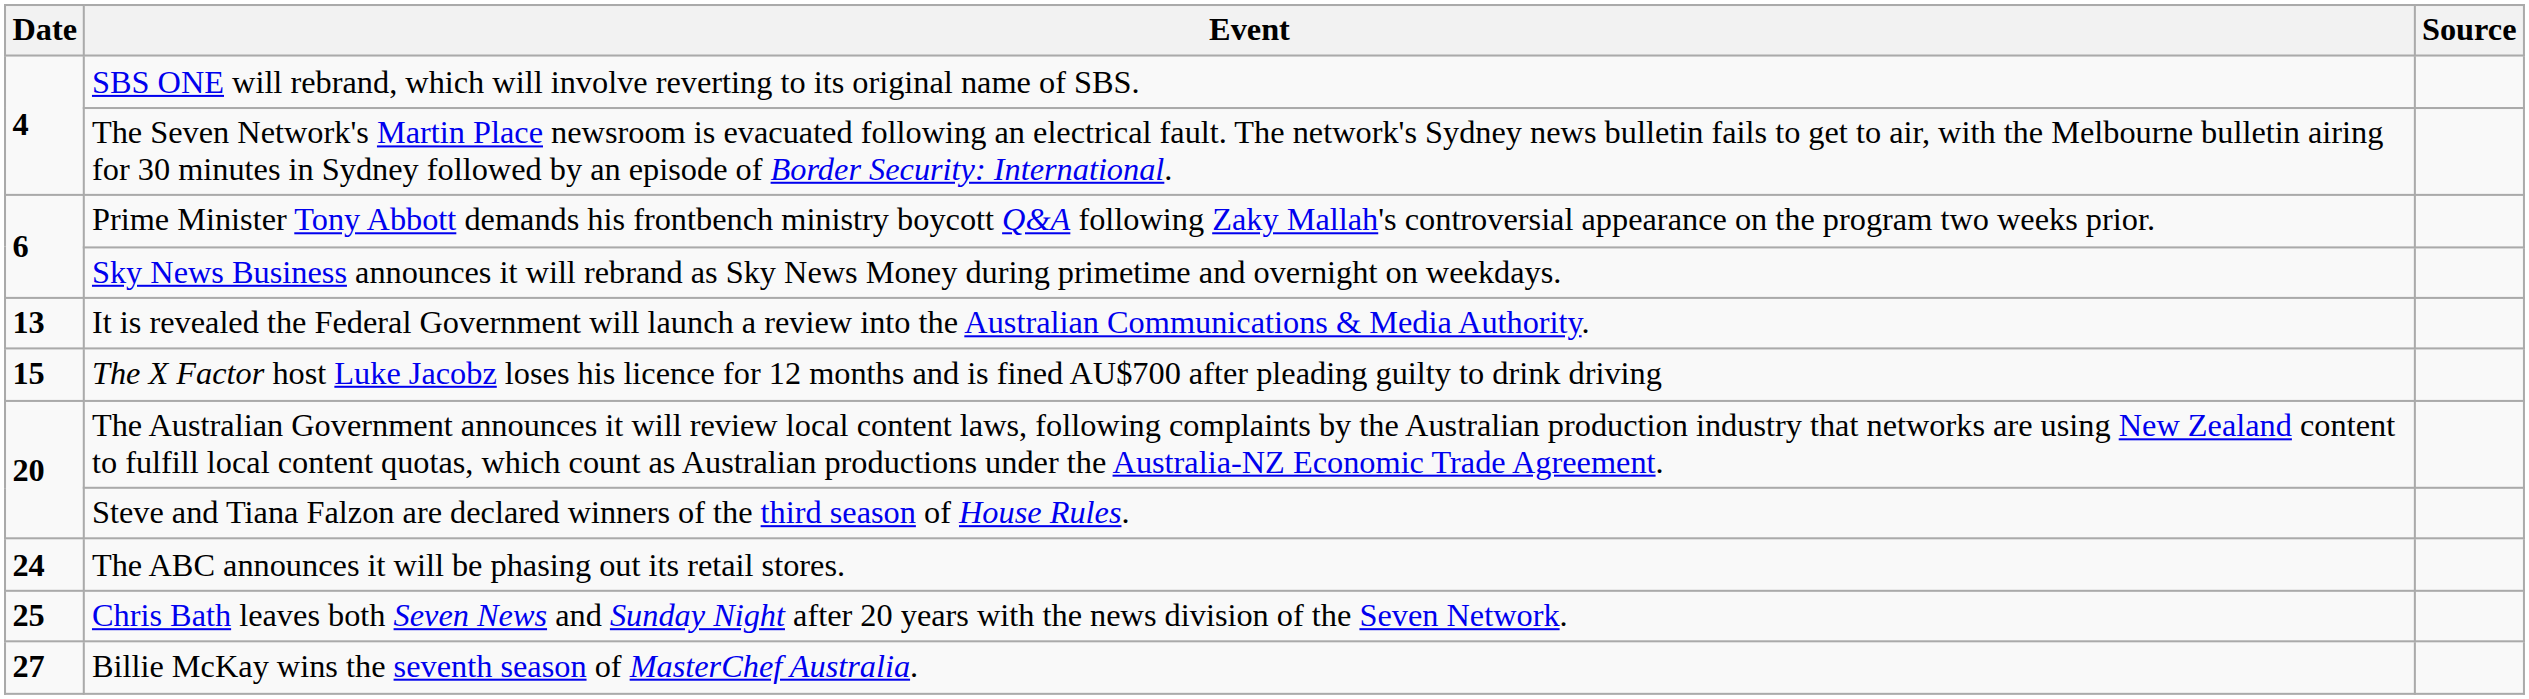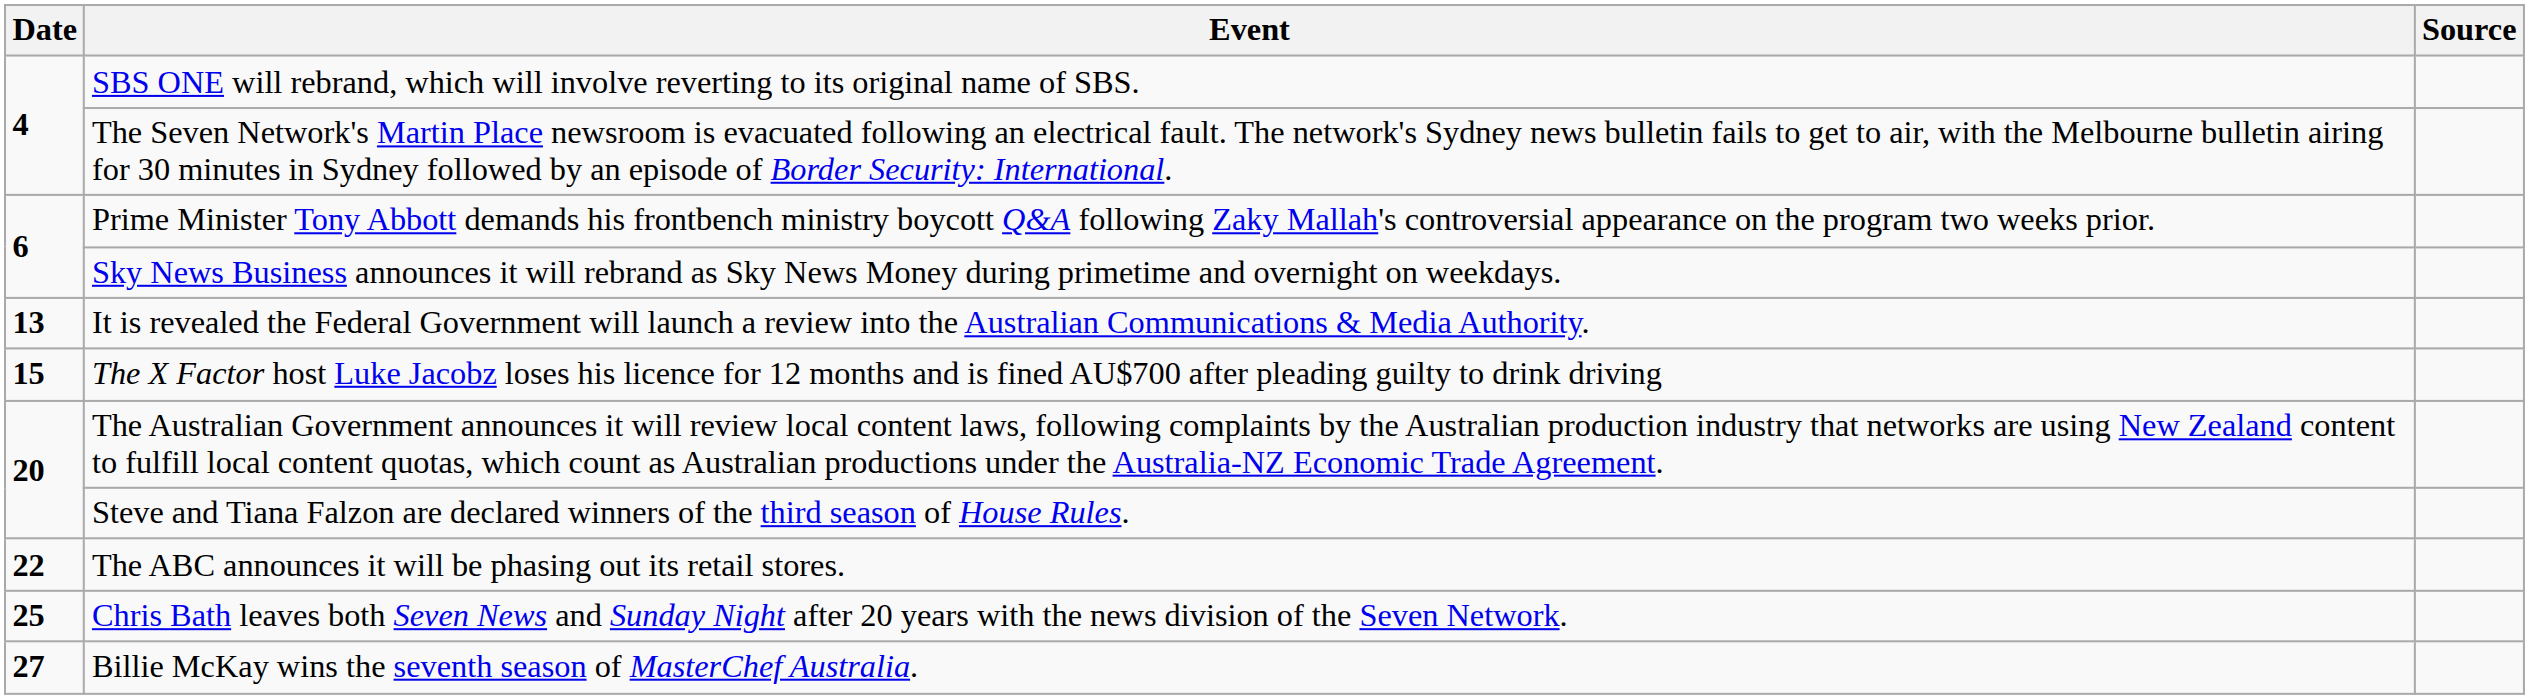The ABC announces it will be phasing out its retail stores. | Date: 24 -> 22
